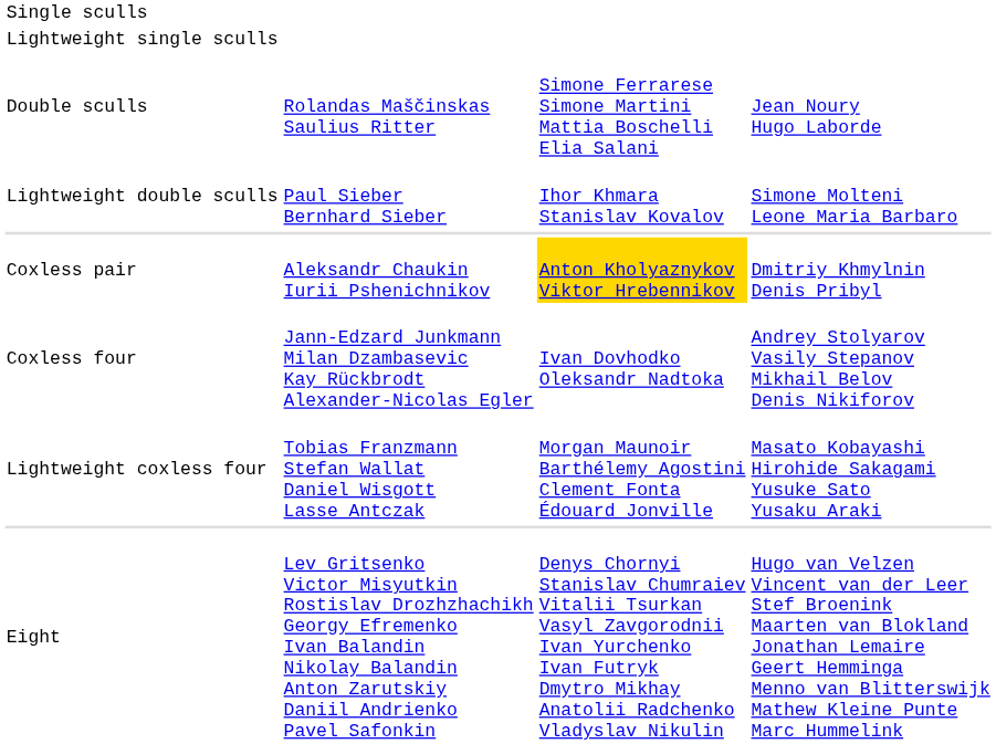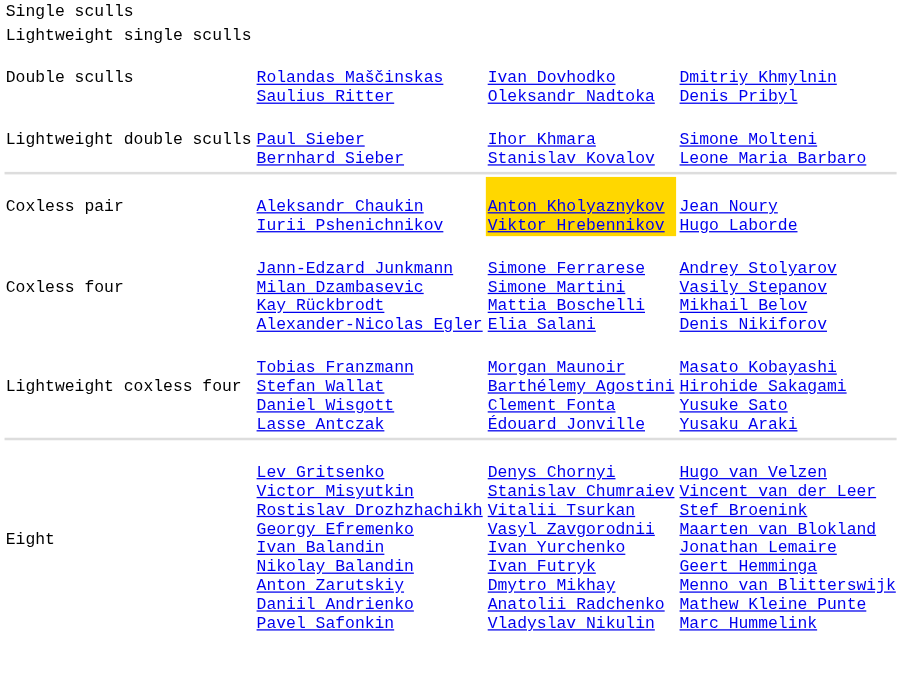Double sculls | column 3: Simone Ferrarese Simone Martini Mattia Boschelli Elia Salani -> Ivan Dovhodko Oleksandr Nadtoka
Double sculls | column 4: Jean Noury Hugo Laborde -> Dmitriy Khmylnin Denis Pribyl
Coxless pair | column 4: Dmitriy Khmylnin Denis Pribyl -> Jean Noury Hugo Laborde
Coxless four | column 3: Ivan Dovhodko Oleksandr Nadtoka -> Simone Ferrarese Simone Martini Mattia Boschelli Elia Salani
